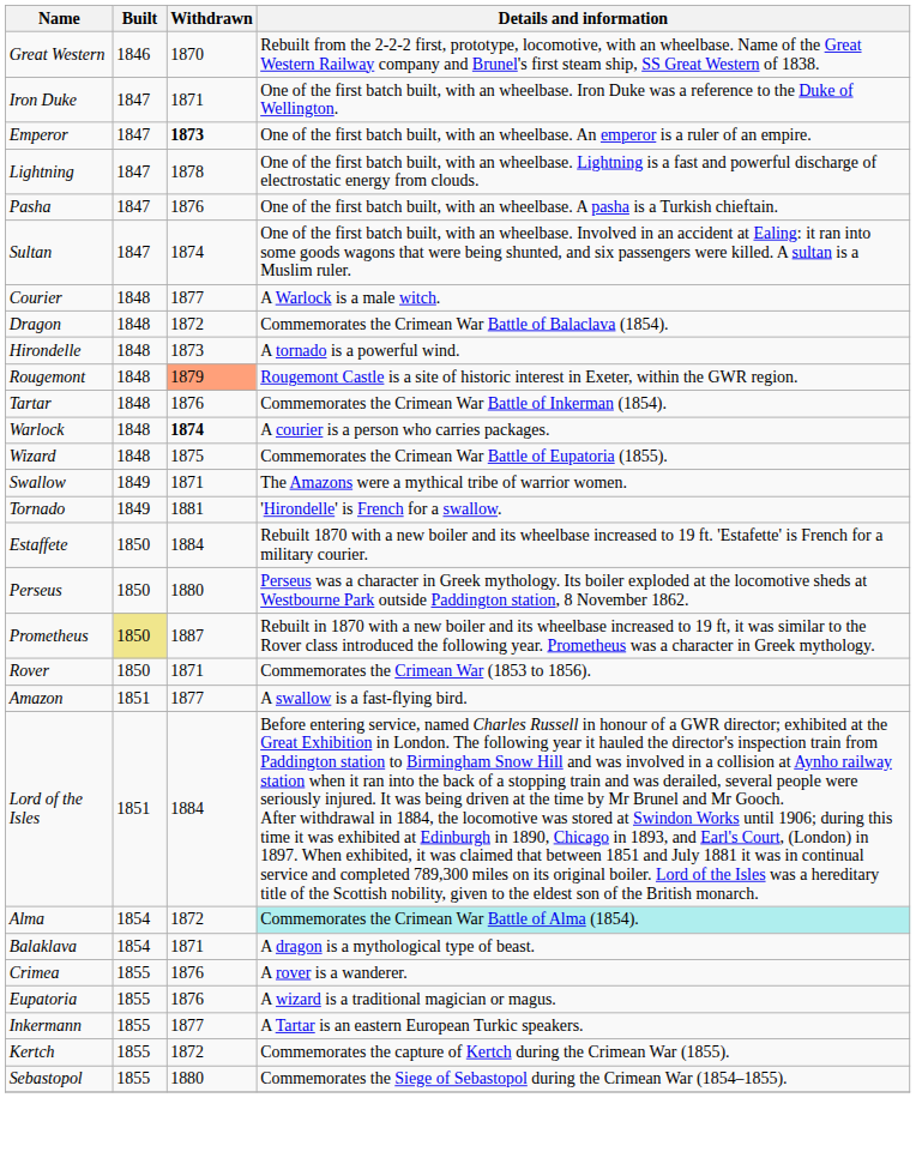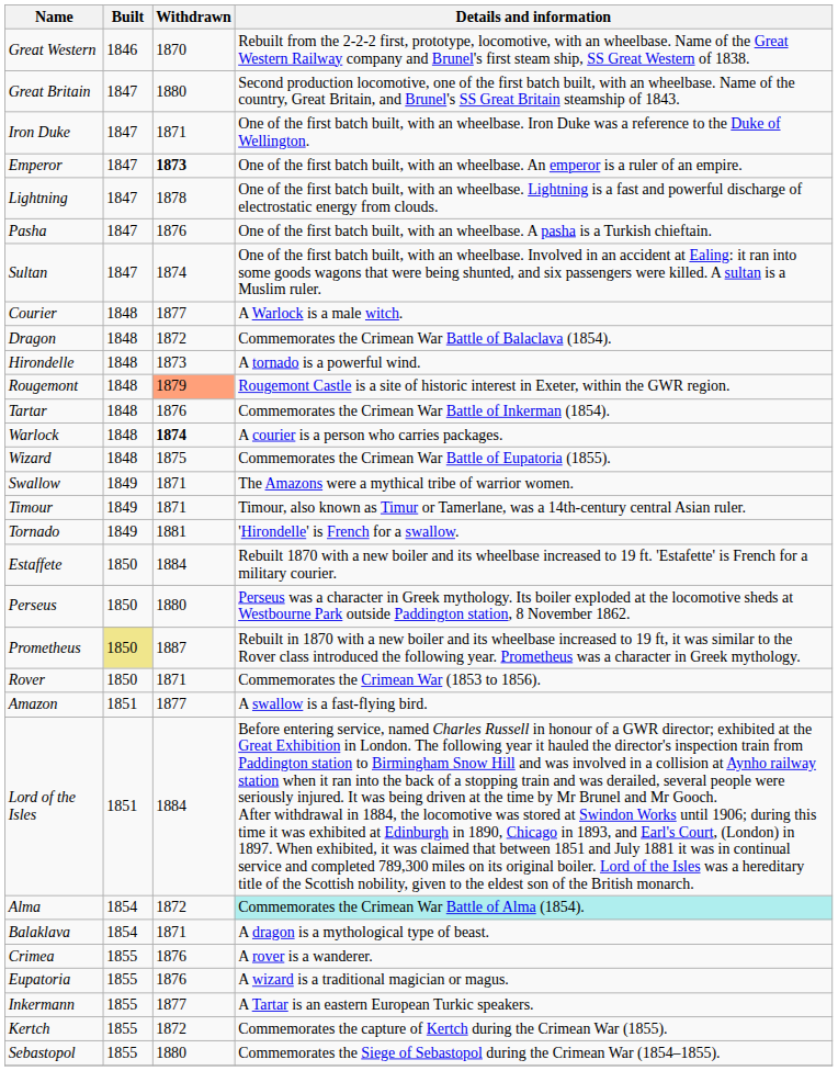+ row: Great Britain | 1847 | 1880 | Second production locomotive, one of the first batch built, with an wheelbase. Name of the country, Great Britain, and Brunel's SS Great Britain steamship of 1843.
+ row: Timour | 1849 | 1871 | Timour, also known as Timur or Tamerlane, was a 14th-century central Asian ruler.
